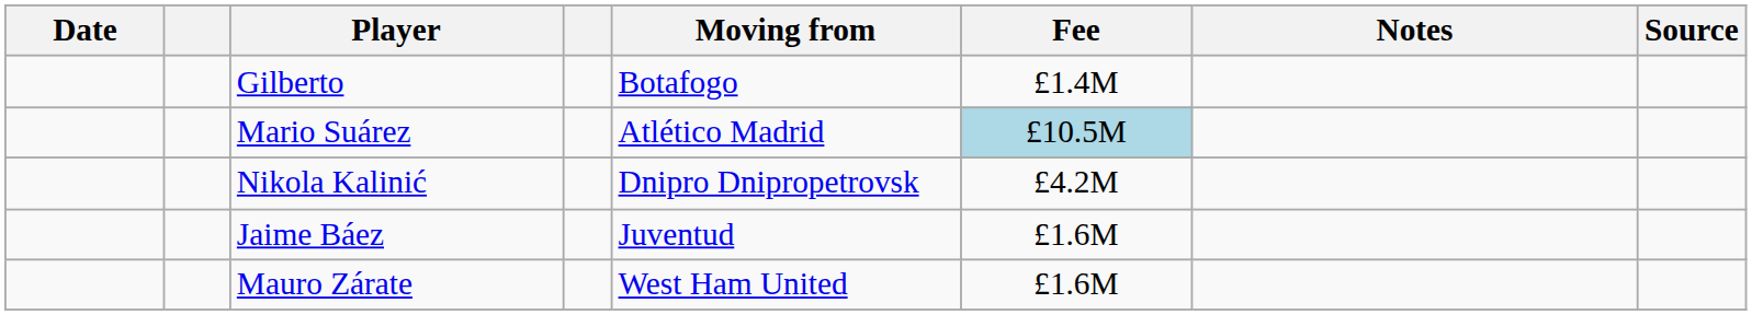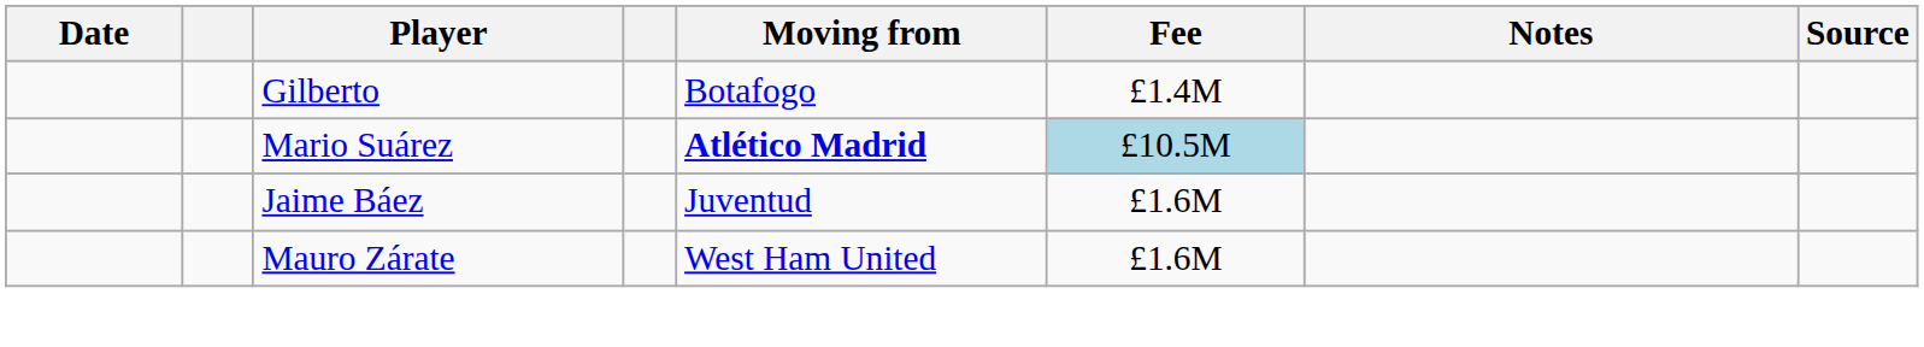Mario Suárez | Moving from: normal -> bold
- row: Nikola Kalinić | Dnipro Dnipropetrovsk | £4.2M
